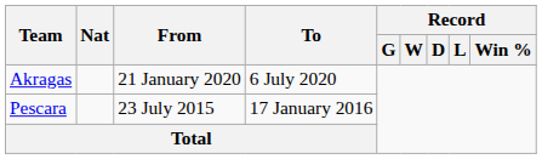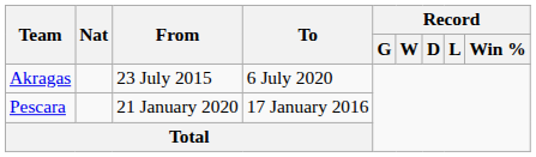Akragas | From: 21 January 2020 -> 23 July 2015
Pescara | From: 23 July 2015 -> 21 January 2020
